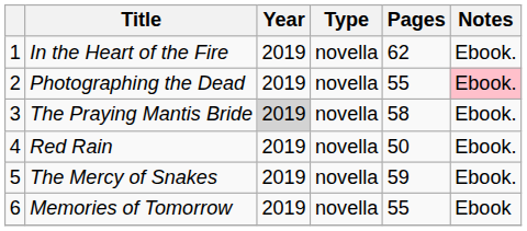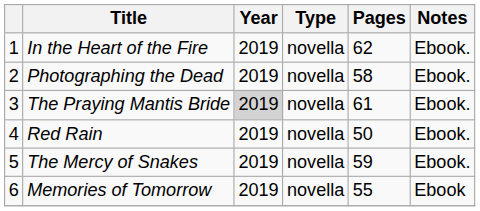Photographing the Dead | Pages: 55 -> 58
Photographing the Dead | Notes: pink background -> no background
The Praying Mantis Bride | Pages: 58 -> 61
